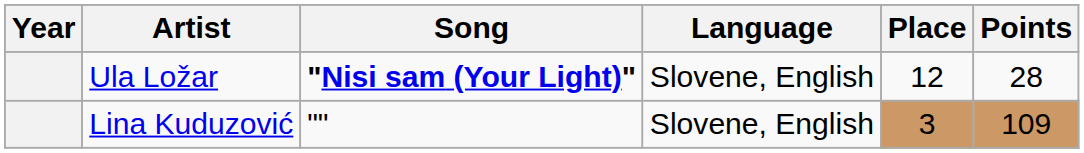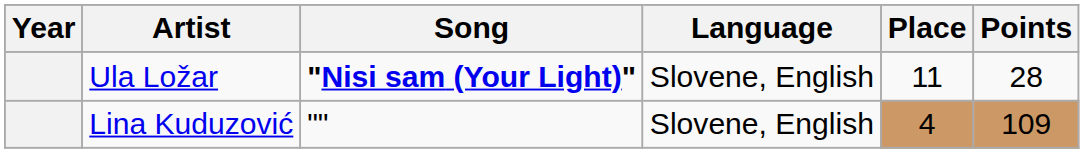Ula Ložar | Place: 12 -> 11
Lina Kuduzović | Place: 3 -> 4
